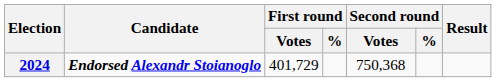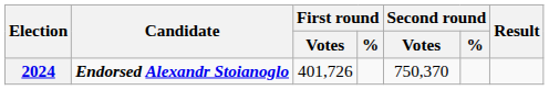2024 | First round / Votes: 401,729 -> 401,726
2024 | Second round / Votes: 750,368 -> 750,370
